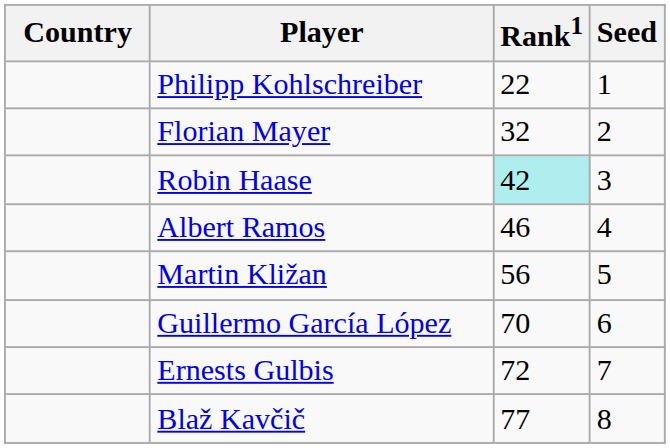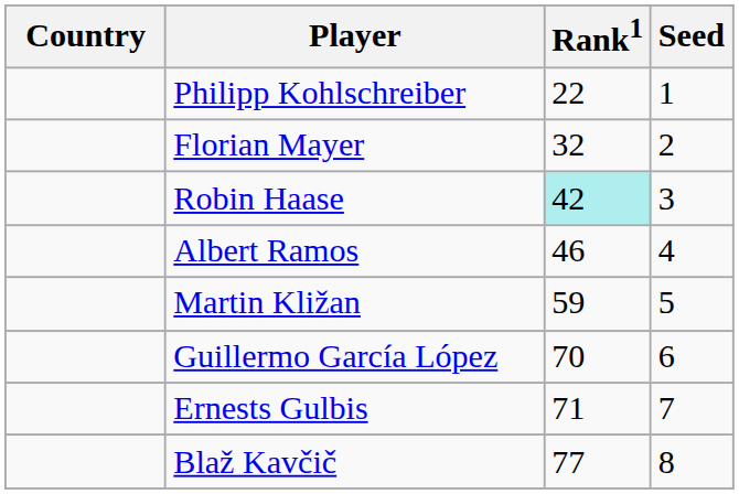Martin Kližan | Rank1: 56 -> 59
Ernests Gulbis | Rank1: 72 -> 71
